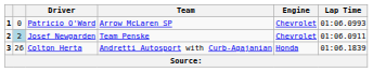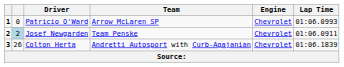Colton Herta | Engine: Honda -> Chevrolet
